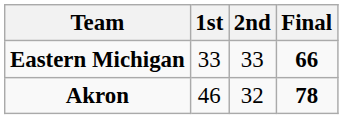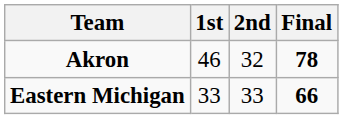rows swapped: Akron <-> Eastern Michigan
